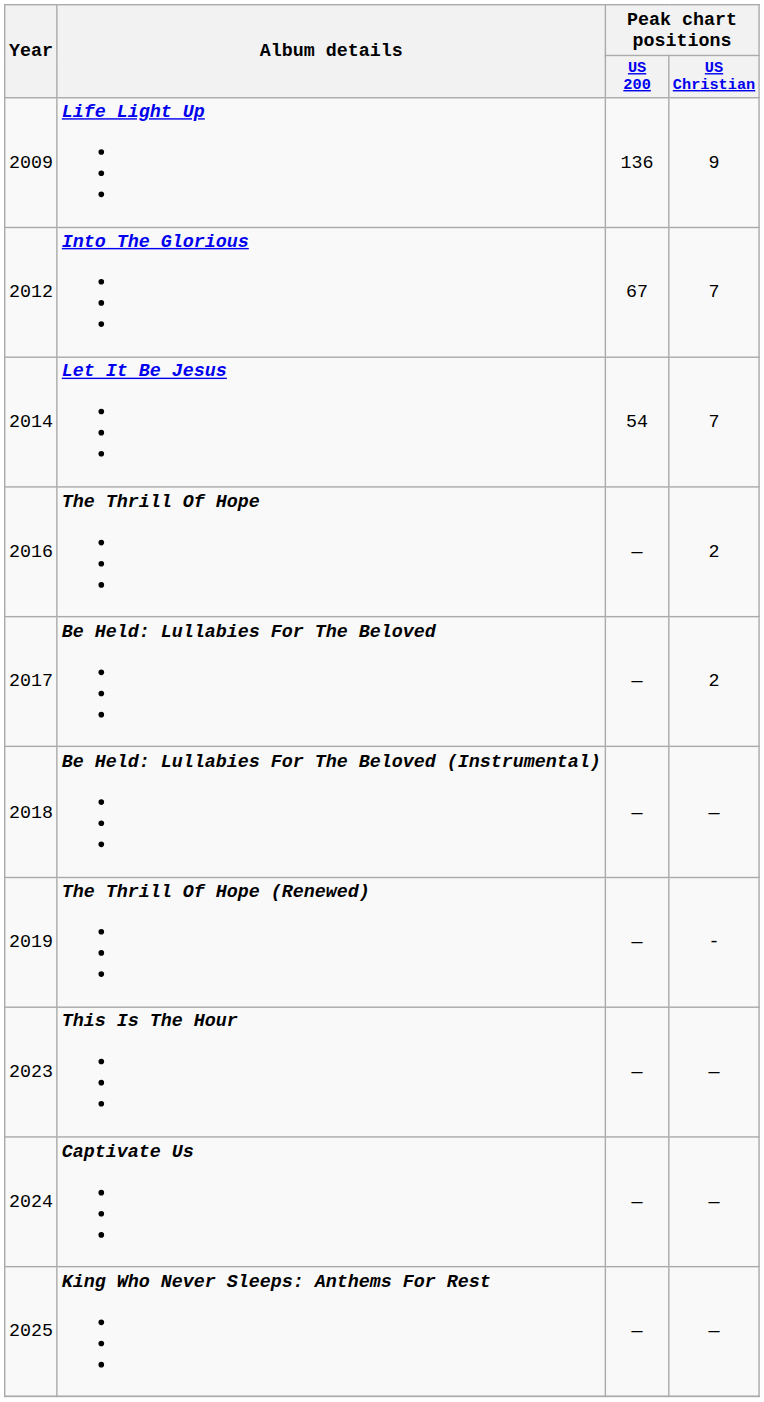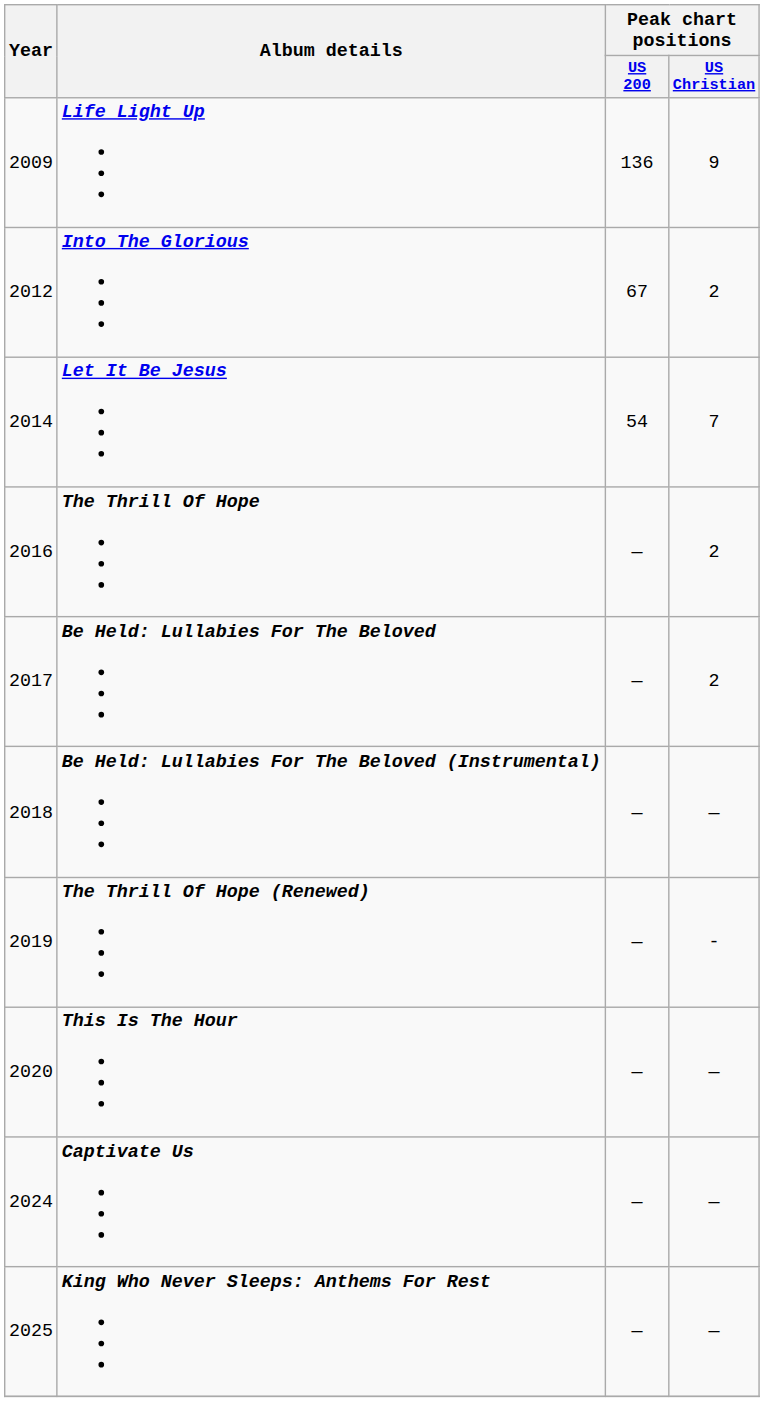Into The Glorious | Peak chart positions / US Christian: 7 -> 2
This Is The Hour | Year: 2023 -> 2020
